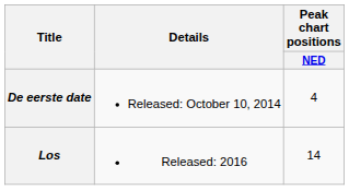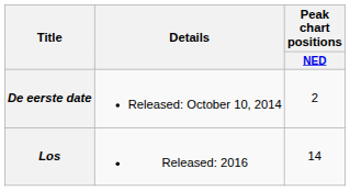De eerste date | Peak chart positions / NED: 4 -> 2
